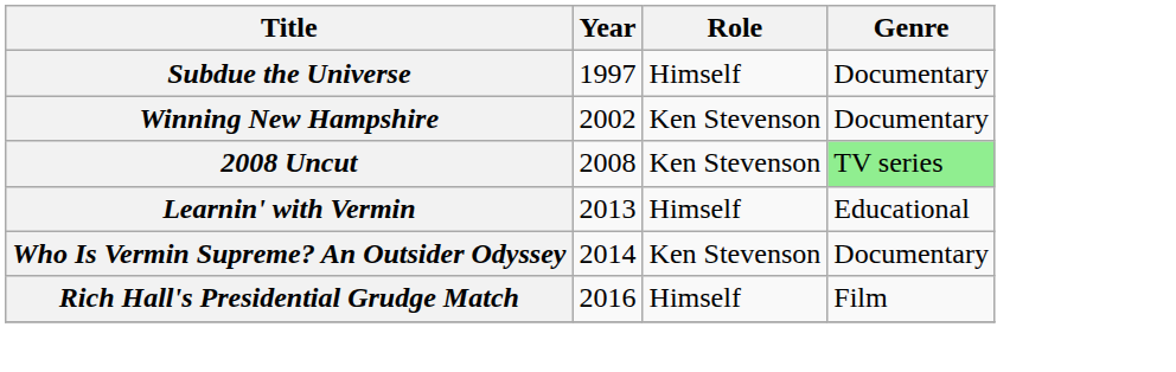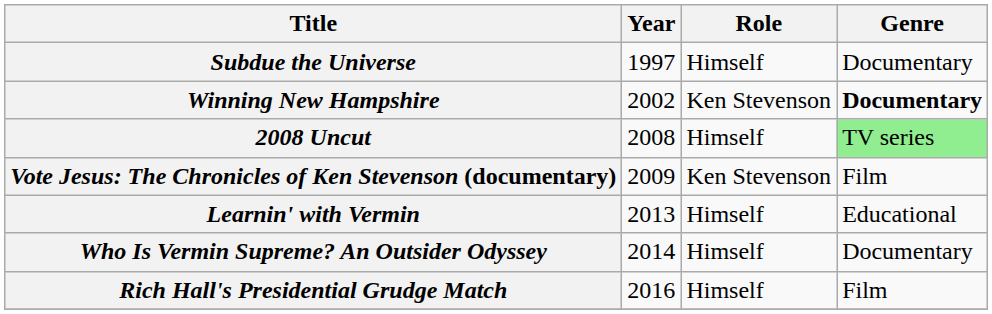Winning New Hampshire | Genre: normal -> bold
2008 Uncut | Role: Ken Stevenson -> Himself
+ row: Vote Jesus: The Chronicles of Ken Stevenson (documentary) | 2009 | Ken Stevenson | Film
Who Is Vermin Supreme? An Outsider Odyssey | Role: Ken Stevenson -> Himself
